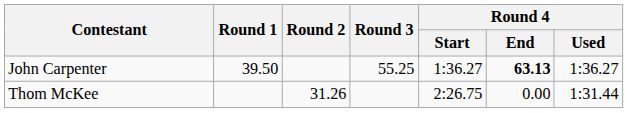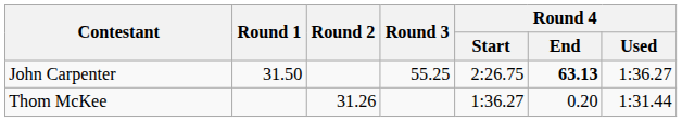John Carpenter | Round 1: 39.50 -> 31.50
John Carpenter | Round 4 / Start: 1:36.27 -> 2:26.75
Thom McKee | Round 4 / Start: 2:26.75 -> 1:36.27
Thom McKee | Round 4 / End: 0.00 -> 0.20
